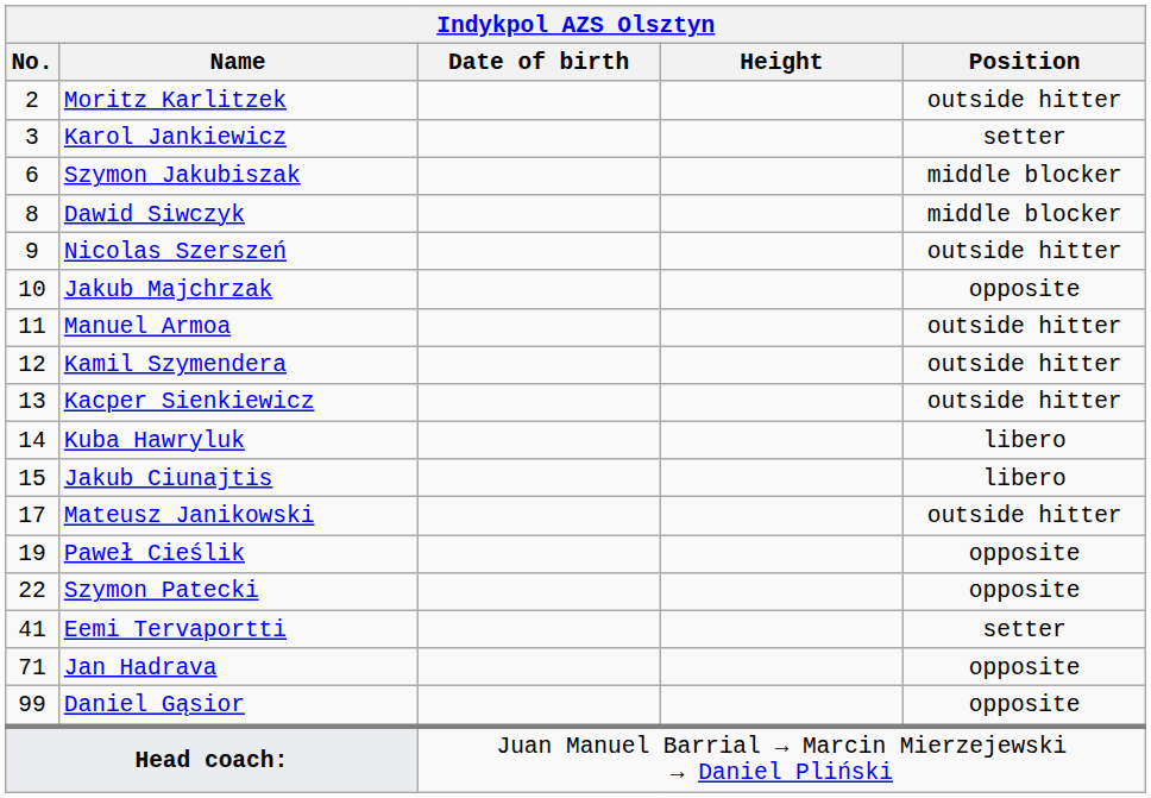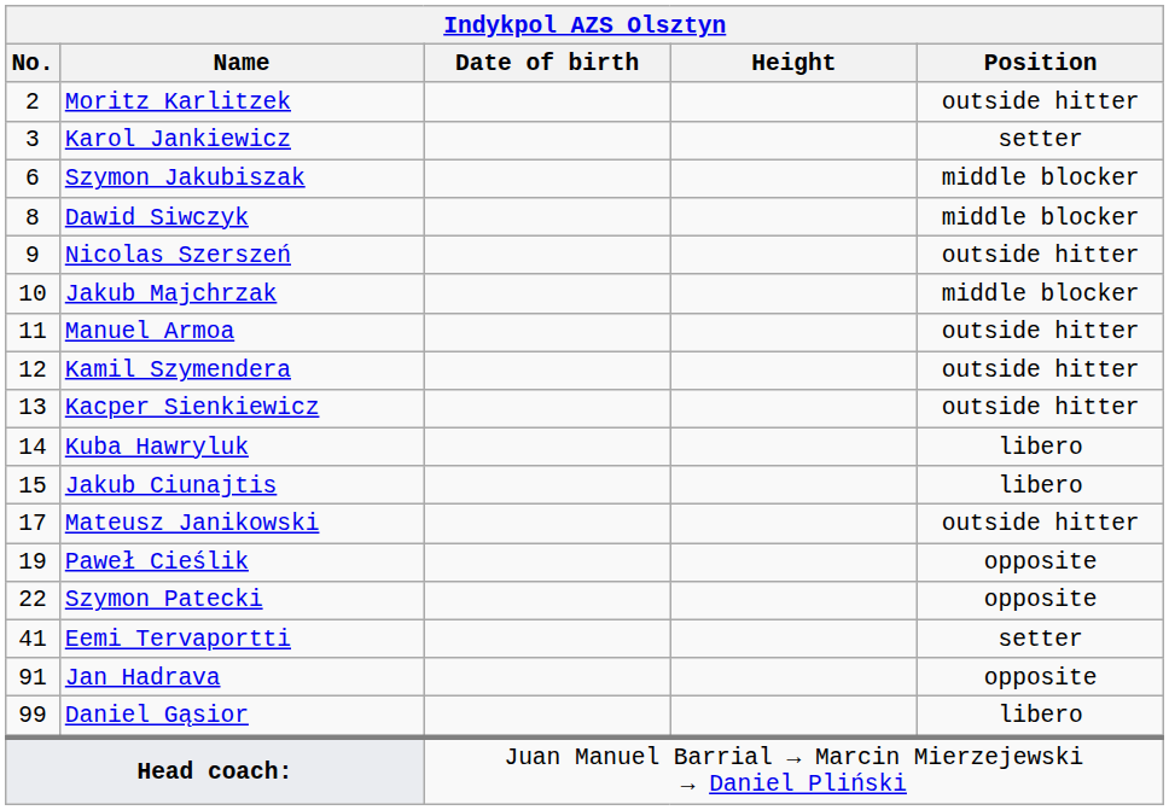Jakub Majchrzak | Position: opposite -> middle blocker
Jan Hadrava | No.: 71 -> 91
Daniel Gąsior | Position: opposite -> libero
